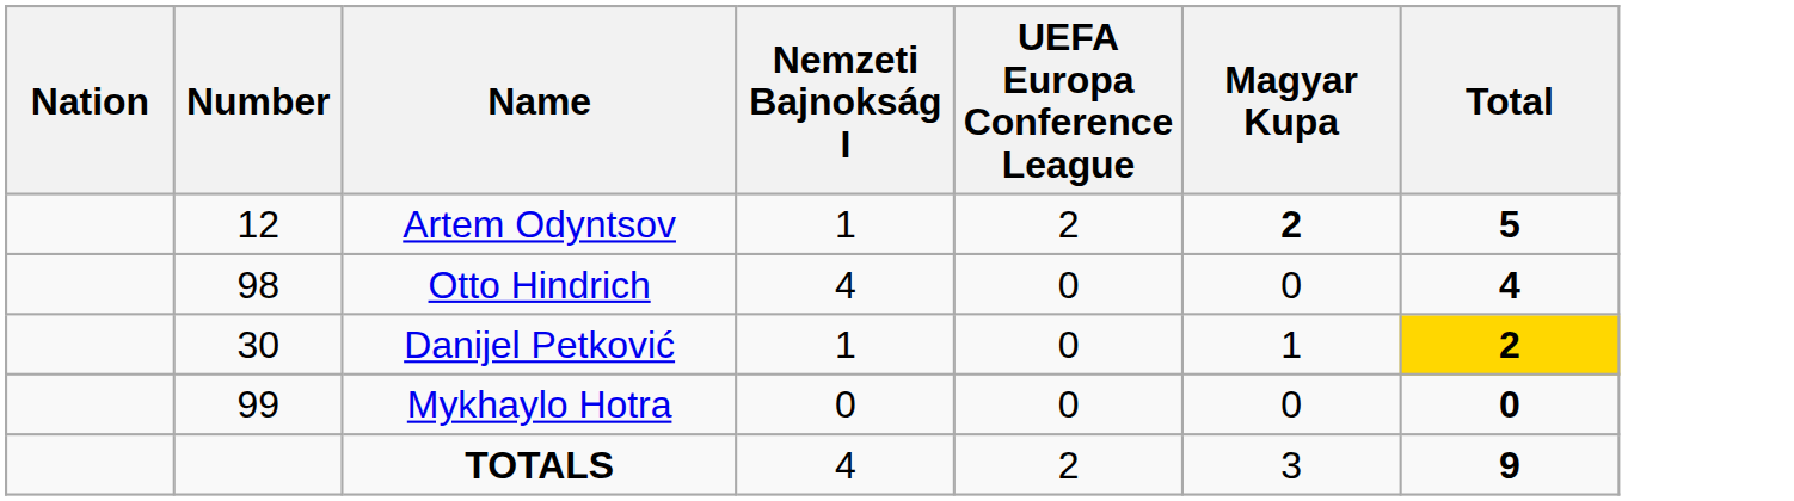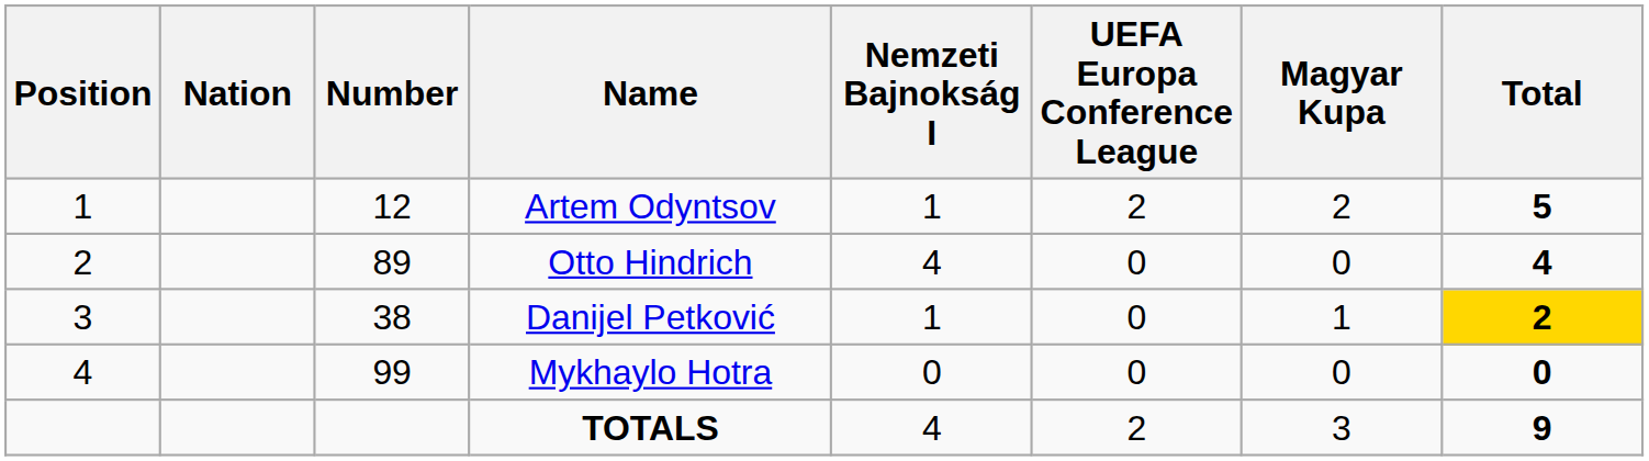+ column: Position | 1 | 2 | 3 | 4
Artem Odyntsov | Magyar Kupa: bold -> normal
Otto Hindrich | Number: 98 -> 89
Danijel Petković | Number: 30 -> 38
